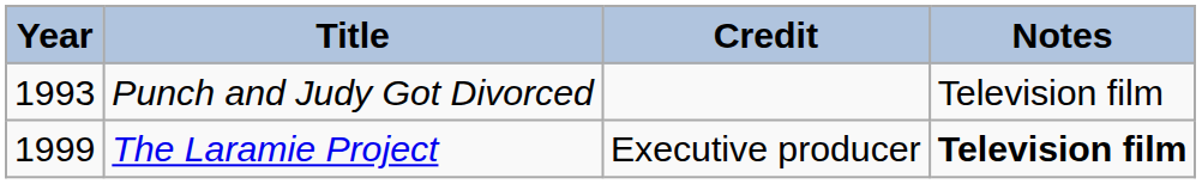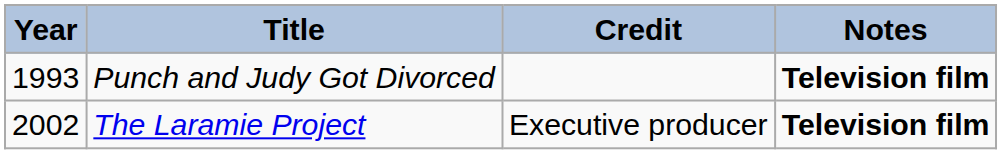Punch and Judy Got Divorced | Notes: normal -> bold
The Laramie Project | Year: 1999 -> 2002
